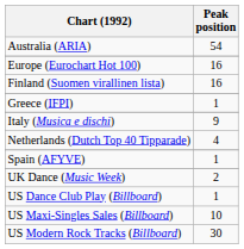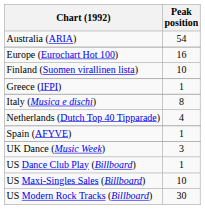Finland (Suomen virallinen lista) | Peak position: 16 -> 10
Italy (Musica e dischi) | Peak position: 9 -> 8
UK Dance (Music Week) | Peak position: 2 -> 3
